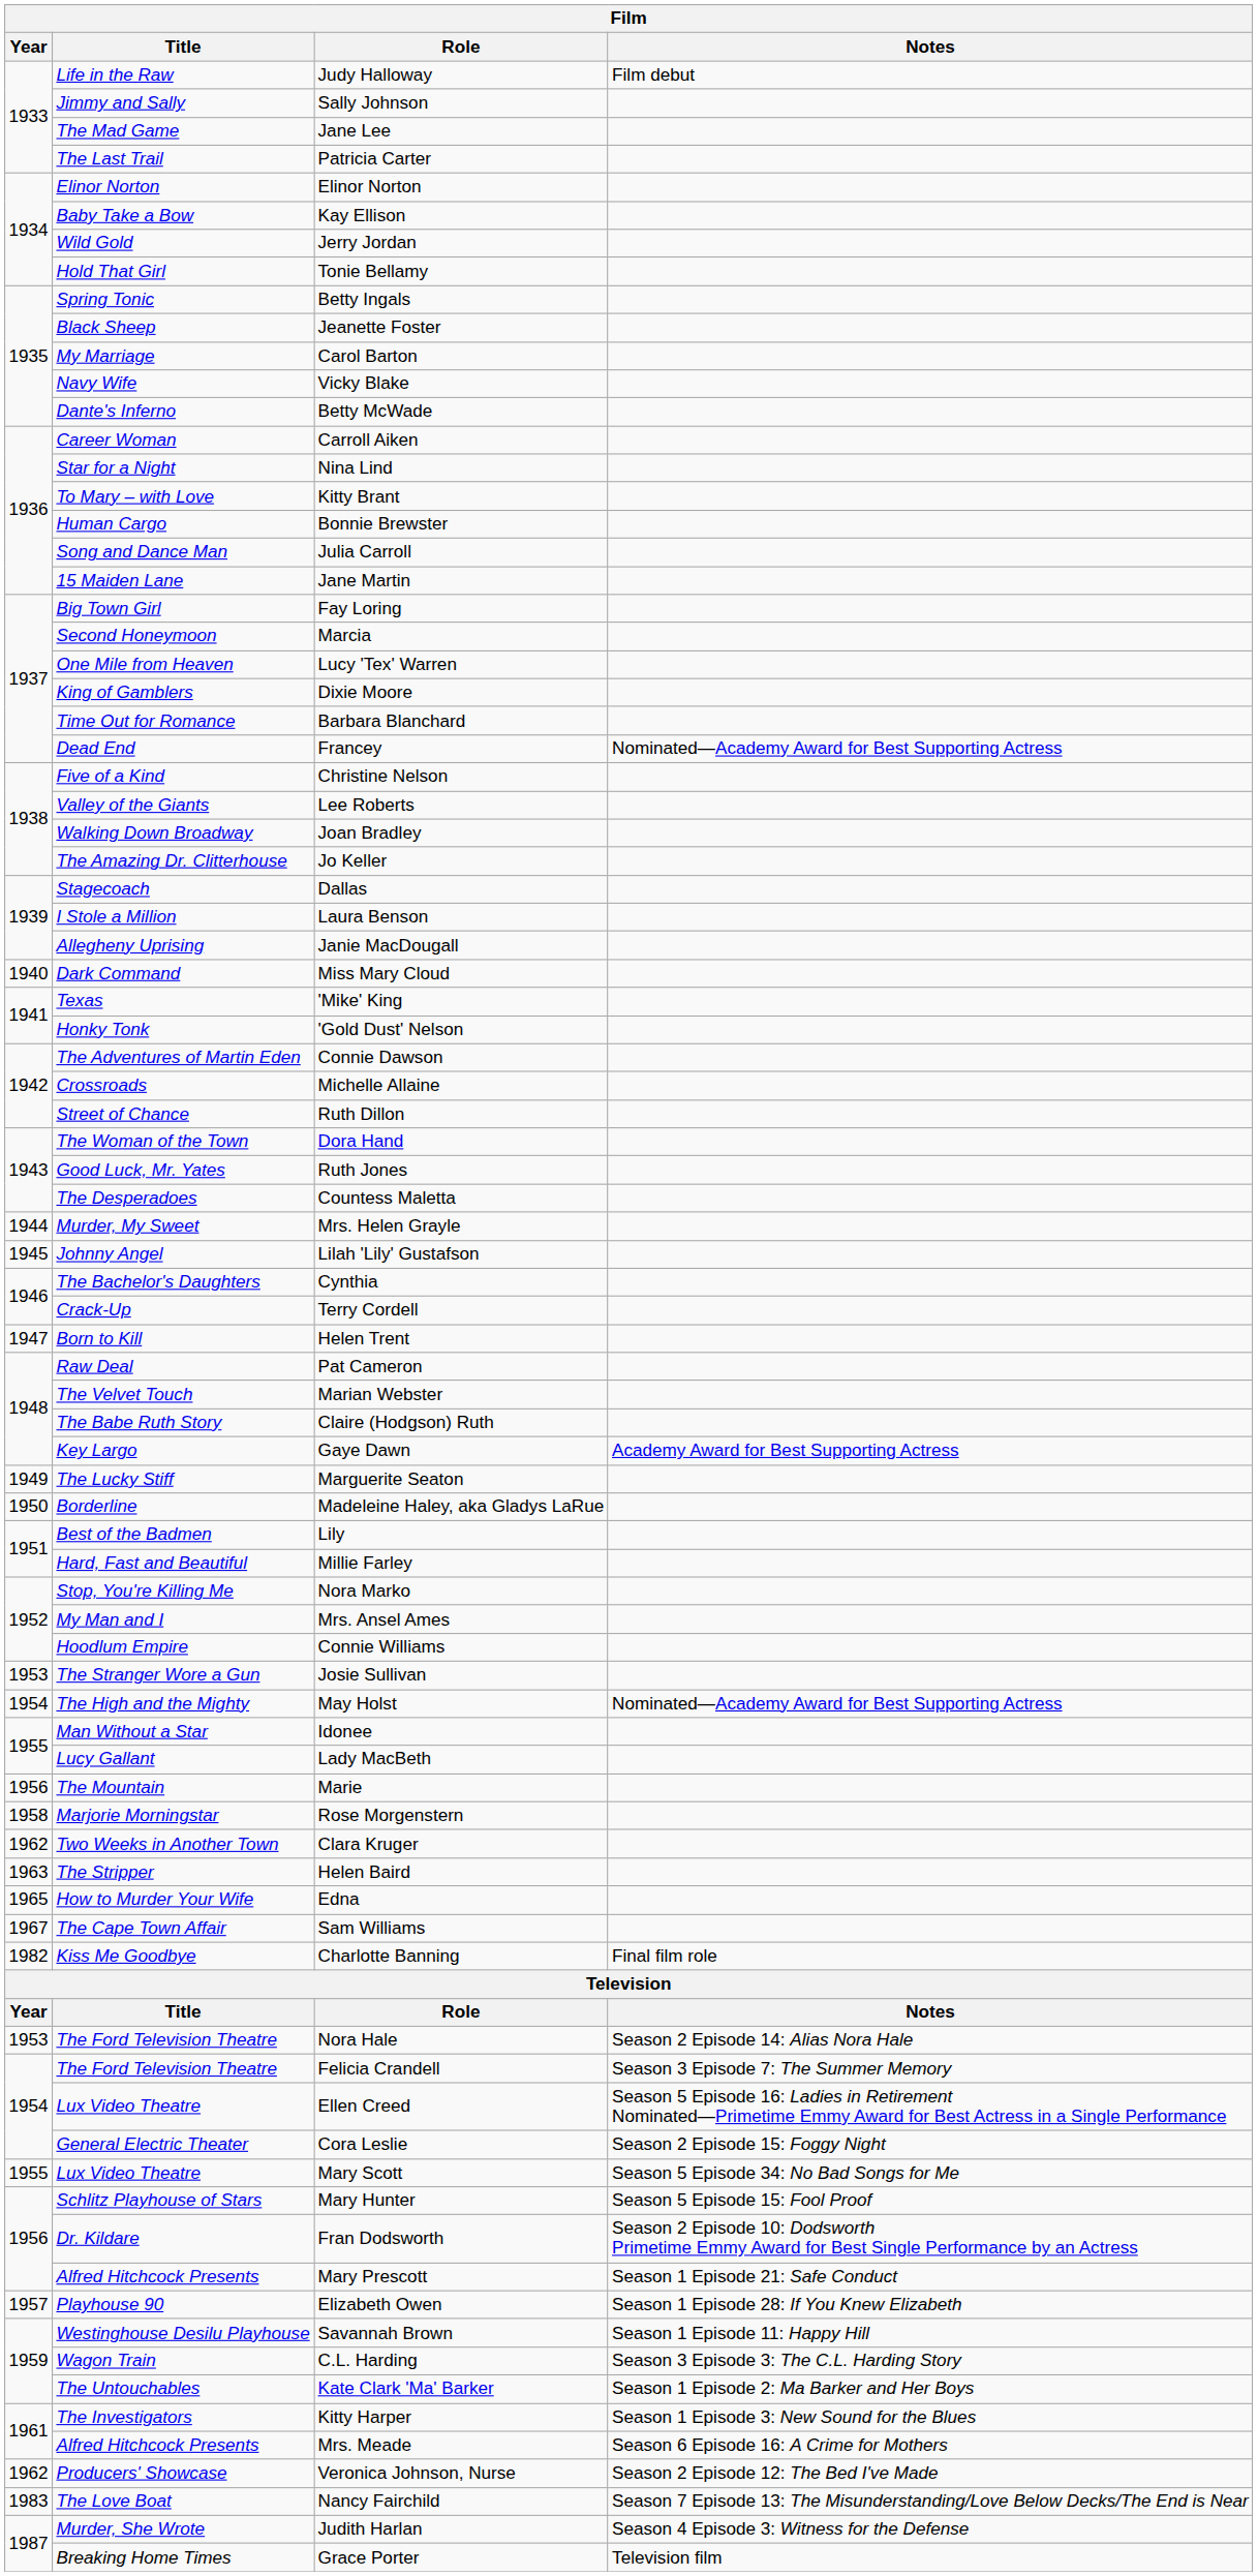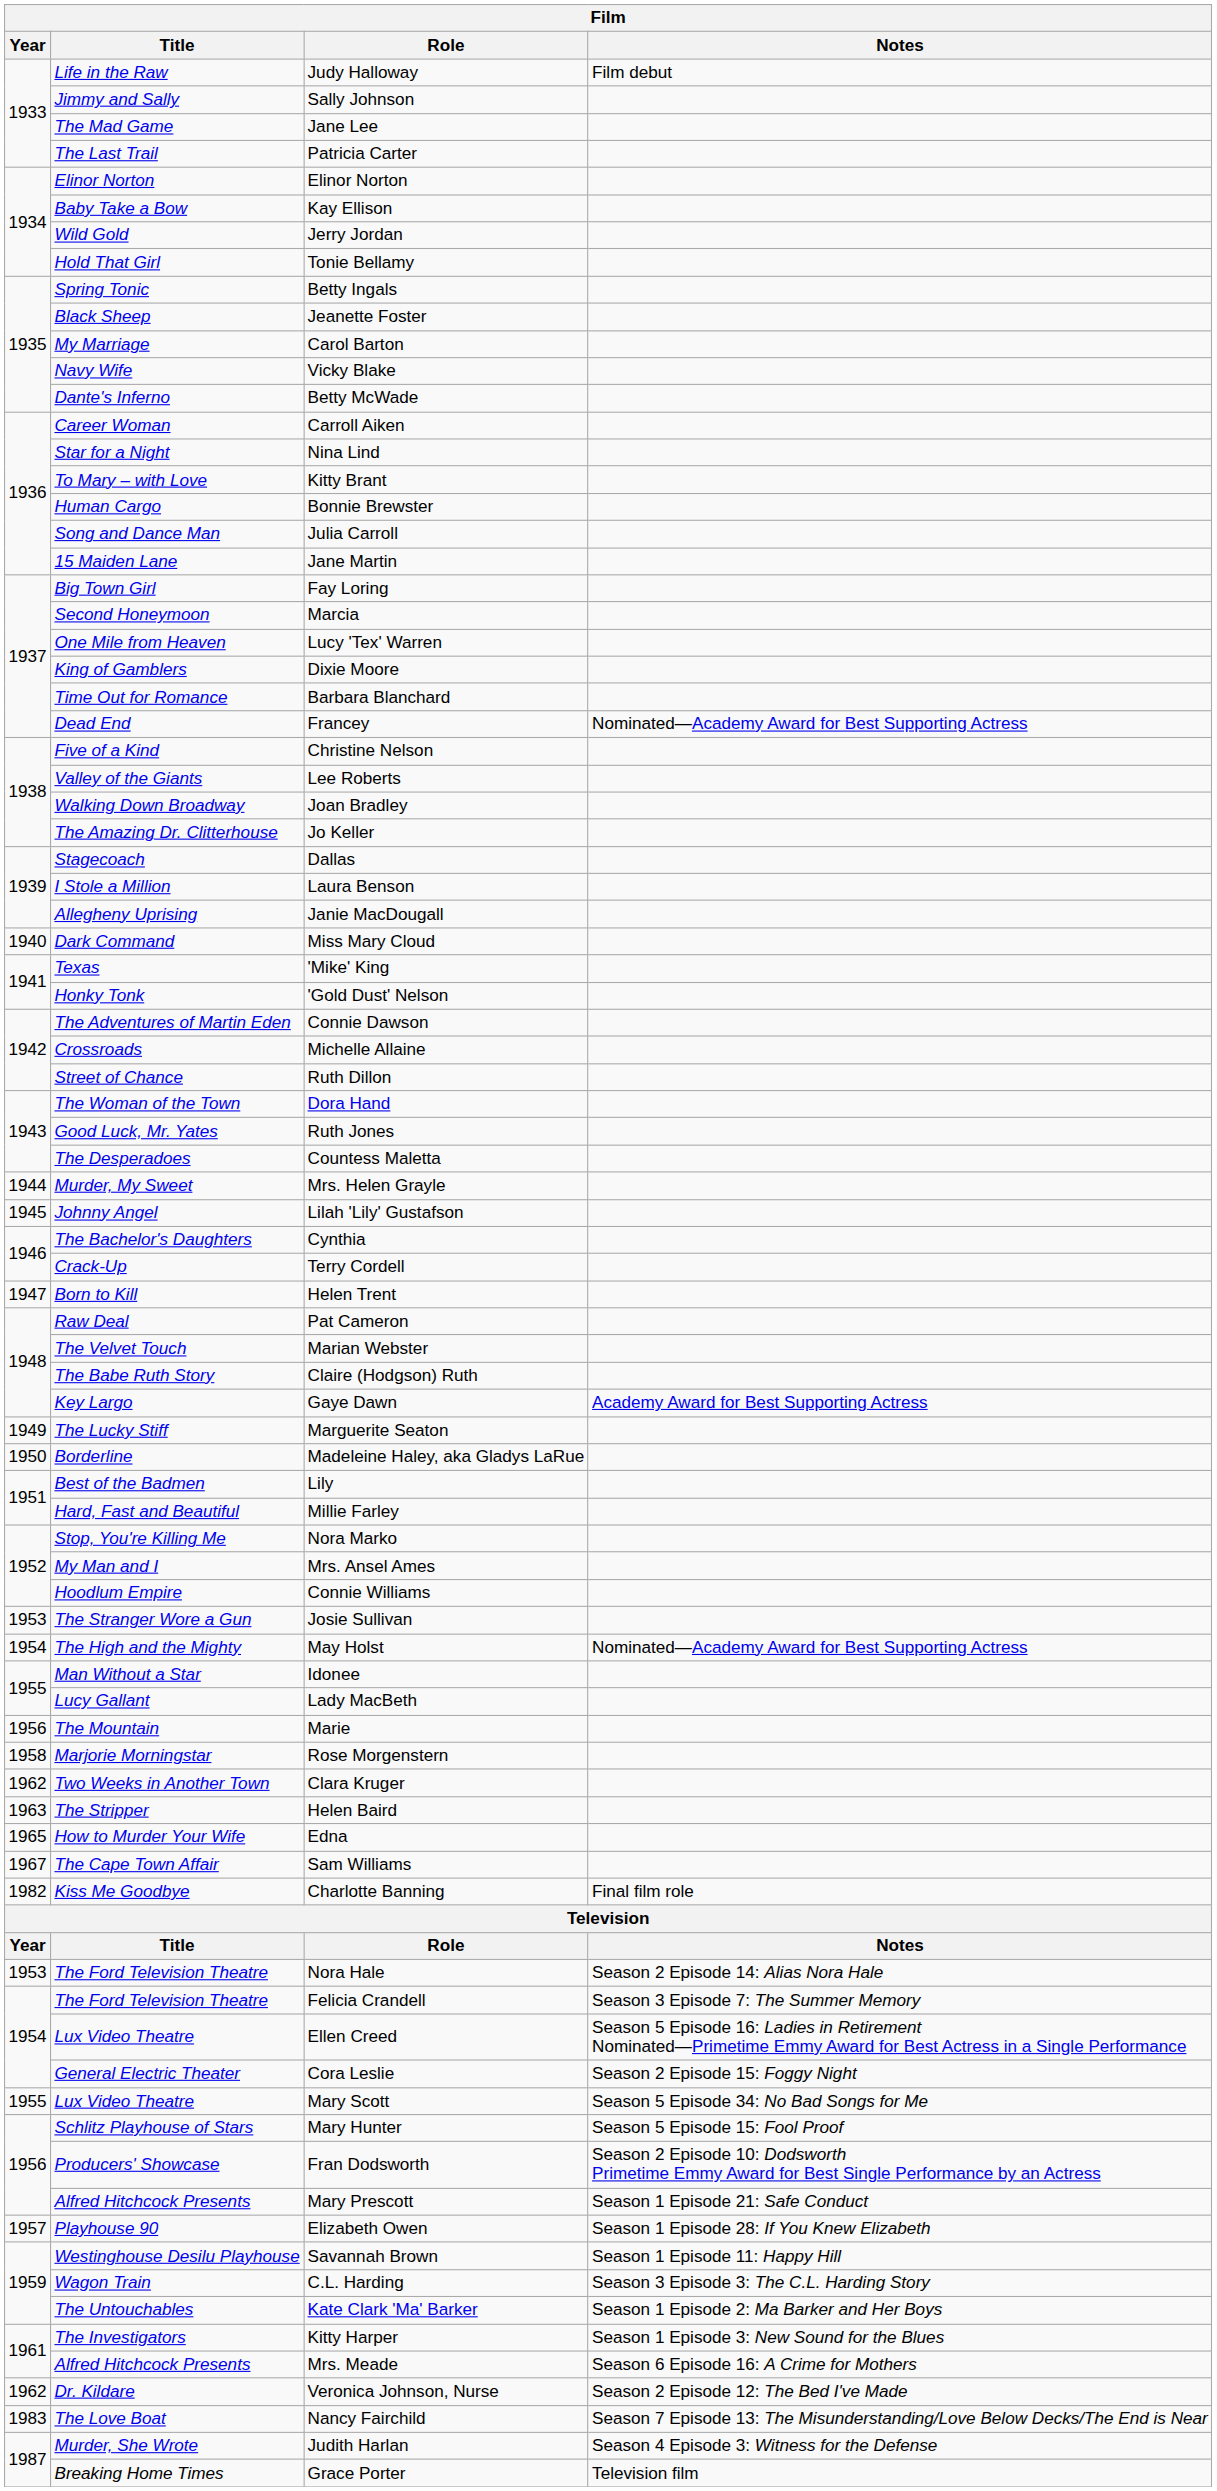Fran Dodsworth | Title: Dr. Kildare -> Producers' Showcase
Veronica Johnson, Nurse | Title: Producers' Showcase -> Dr. Kildare
